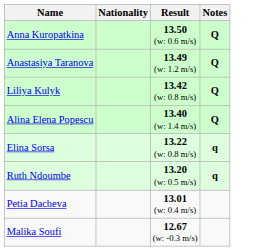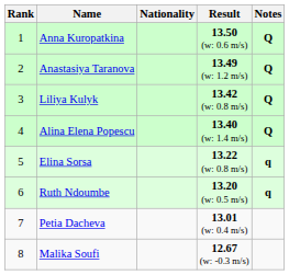+ column: Rank | 1 | 2 | 3 | 4 | 5 | 6 | 7 | 8
